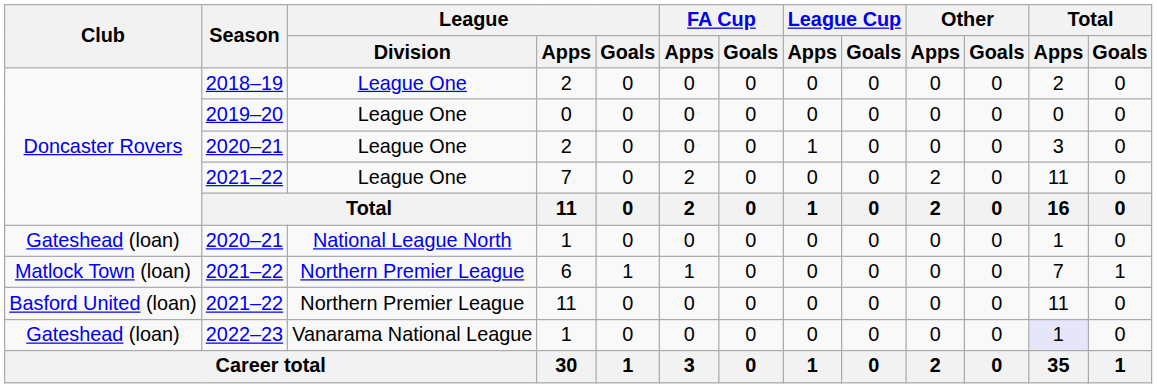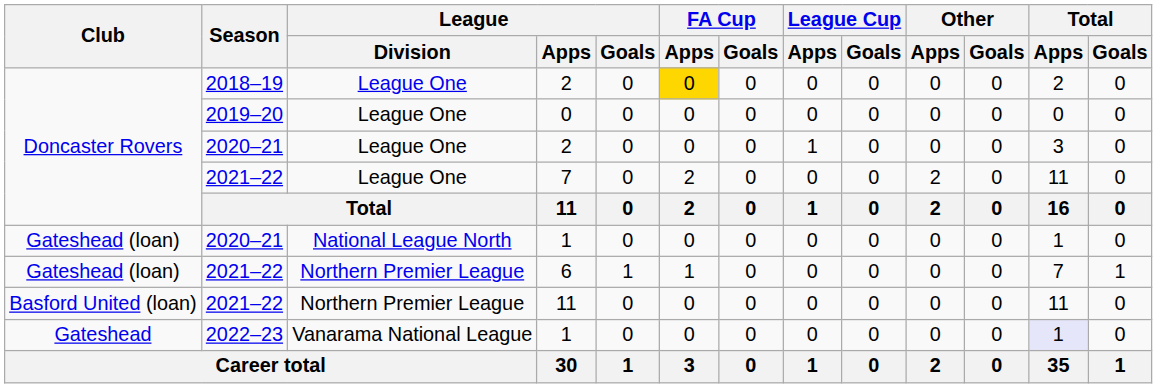2018–19 / 2 | FA Cup / Apps: no background -> gold background
6 | Club: Matlock Town (loan) -> Gateshead (loan)
2022–23 / 1 | Club: Gateshead (loan) -> Gateshead
